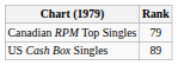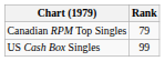US Cash Box Singles | Rank: 89 -> 99
